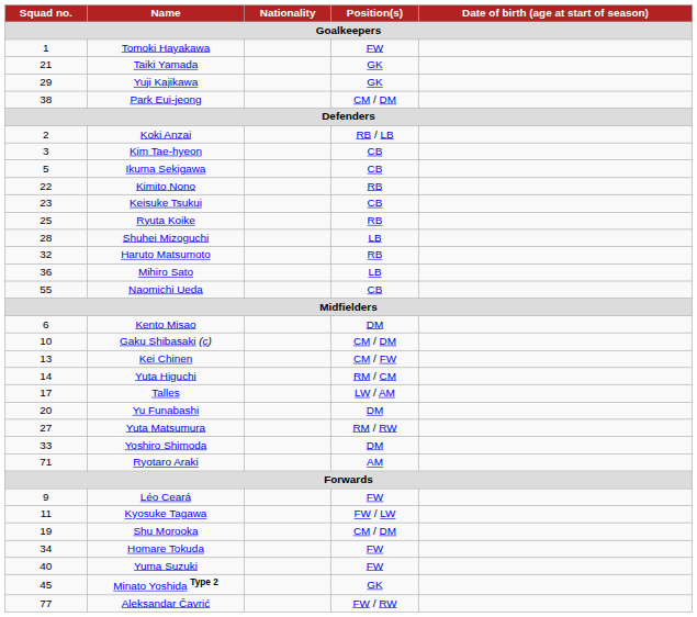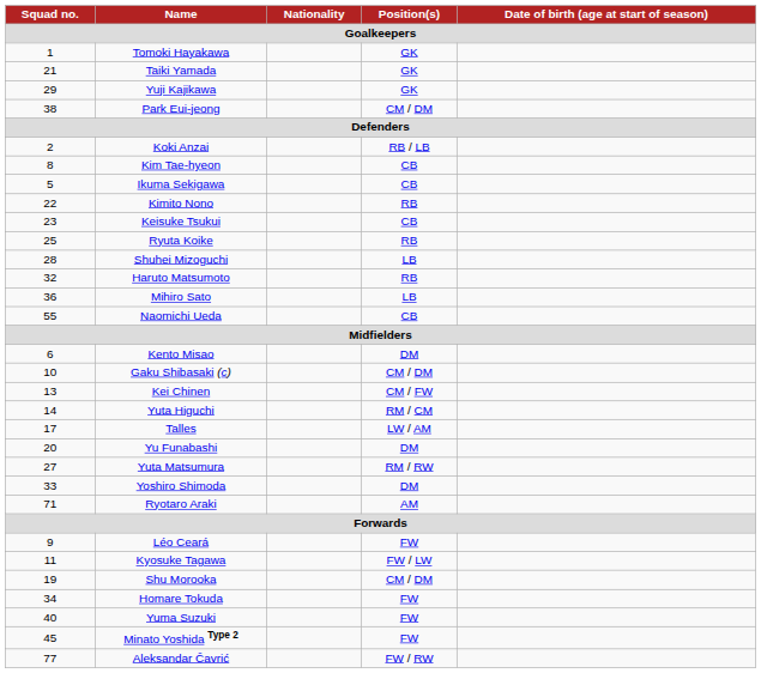Tomoki Hayakawa | Position(s) / Goalkeepers: FW -> GK
Kim Tae-hyeon | Squad no. / Goalkeepers: 3 -> 8
Minato Yoshida Type 2 | Position(s) / Goalkeepers: GK -> FW
